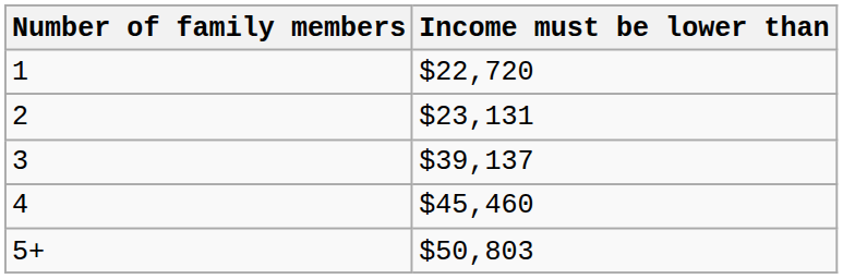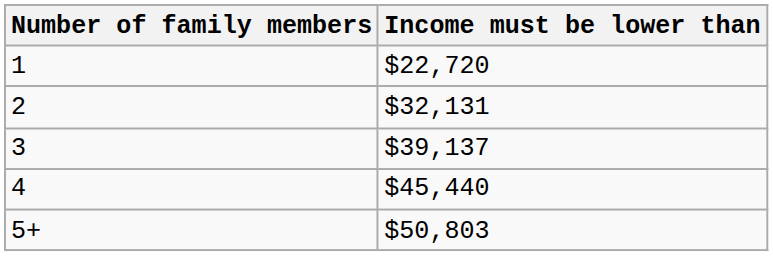2 | Income must be lower than: $23,131 -> $32,131
4 | Income must be lower than: $45,460 -> $45,440
